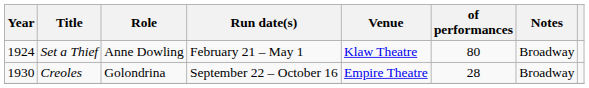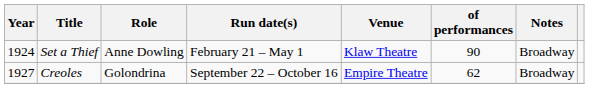Set a Thief | of performances: 80 -> 90
Creoles | Year: 1930 -> 1927
Creoles | of performances: 28 -> 62
